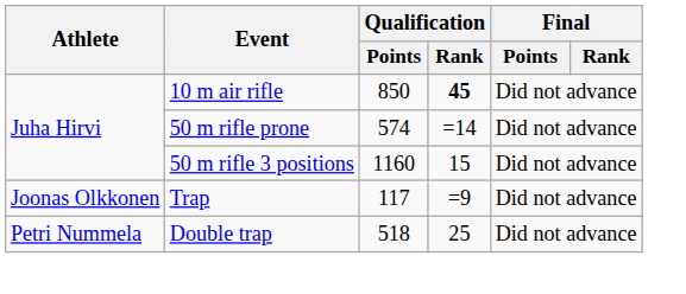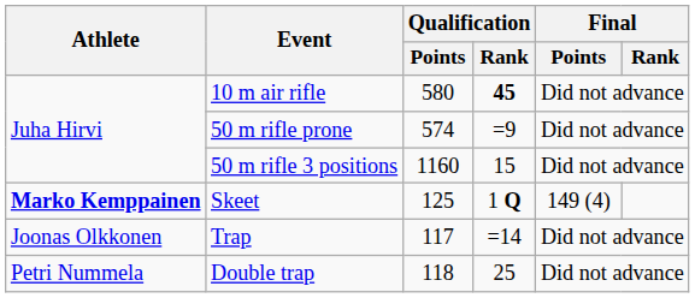10 m air rifle | Qualification / Points: 850 -> 580
50 m rifle prone | Qualification / Rank: =14 -> =9
+ row: Marko Kemppainen | Skeet | 125 | 1 Q | 149 (4)
Trap | Qualification / Rank: =9 -> =14
Double trap | Qualification / Points: 518 -> 118
